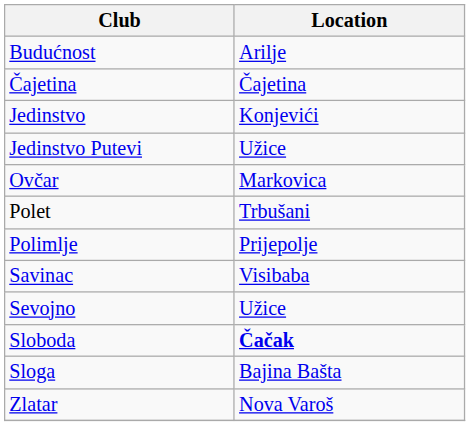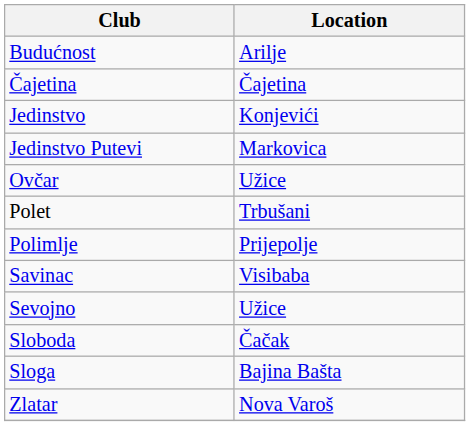Jedinstvo Putevi | Location: Užice -> Markovica
Ovčar | Location: Markovica -> Užice
Sloboda | Location: bold -> normal
